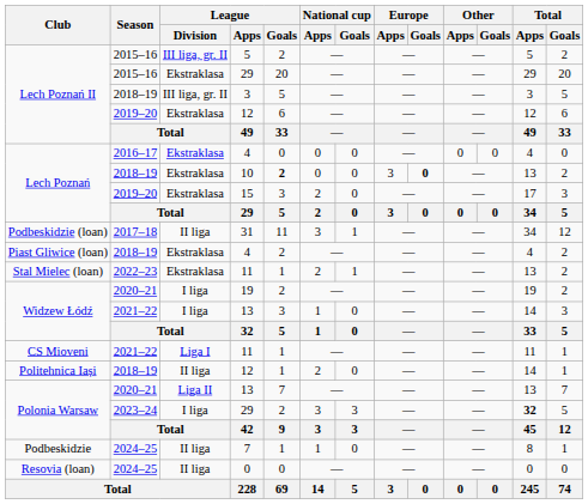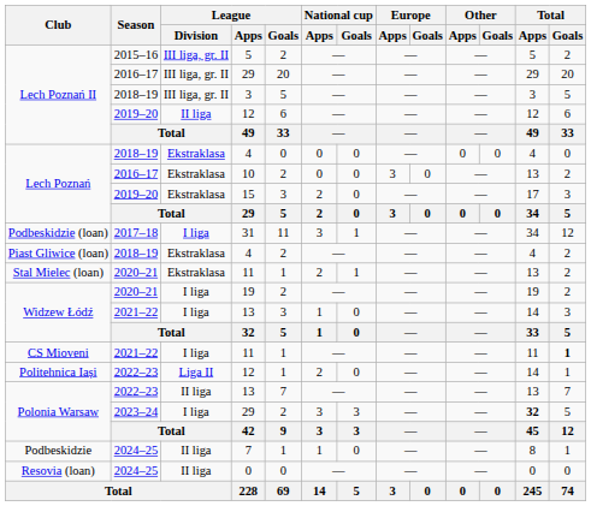Lech Poznań II / 29 | Season: 2015–16 -> 2016–17
Lech Poznań II / 29 | League / Division: Ekstraklasa -> III liga, gr. II
Lech Poznań II / 12 | League / Division: Ekstraklasa -> II liga
Lech Poznań / 4 | Season: 2016–17 -> 2018–19
10 | Season: 2018–19 -> 2016–17
10 | League / Goals: bold -> normal
10 | Europe / Goals: bold -> normal
31 | League / Division: II liga -> I liga
Stal Mielec (loan) / 11 | Season: 2022–23 -> 2020–21
CS Mioveni / 11 | League / Division: Liga I -> I liga
CS Mioveni / 11 | Total / Goals: normal -> bold
Politehnica Iași / 12 | Season: 2018–19 -> 2022–23
Politehnica Iași / 12 | League / Division: II liga -> Liga II
Polonia Warsaw / 13 | Season: 2020–21 -> 2022–23
Polonia Warsaw / 13 | League / Division: Liga II -> II liga
